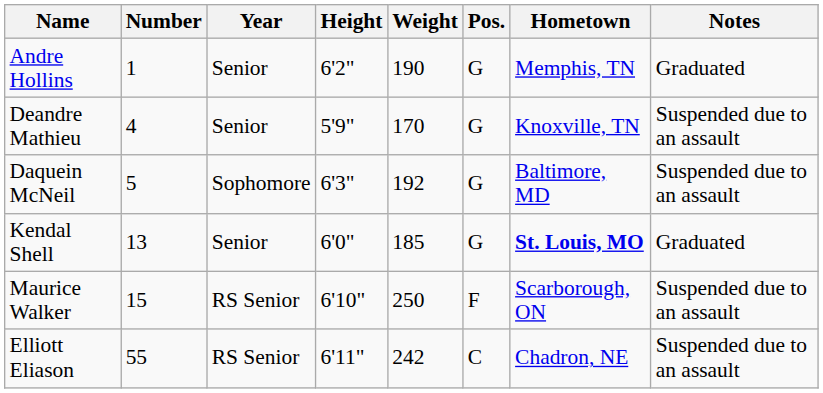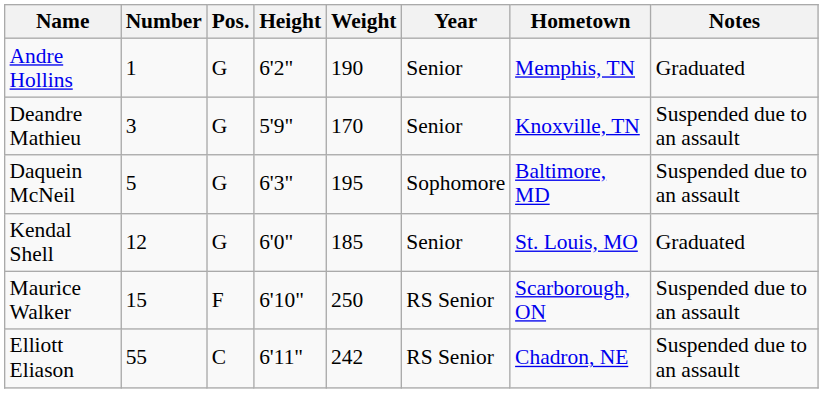columns swapped: Pos. <-> Year
Deandre Mathieu | Number: 4 -> 3
Daquein McNeil | Weight: 192 -> 195
Kendal Shell | Number: 13 -> 12
Kendal Shell | Hometown: bold -> normal
